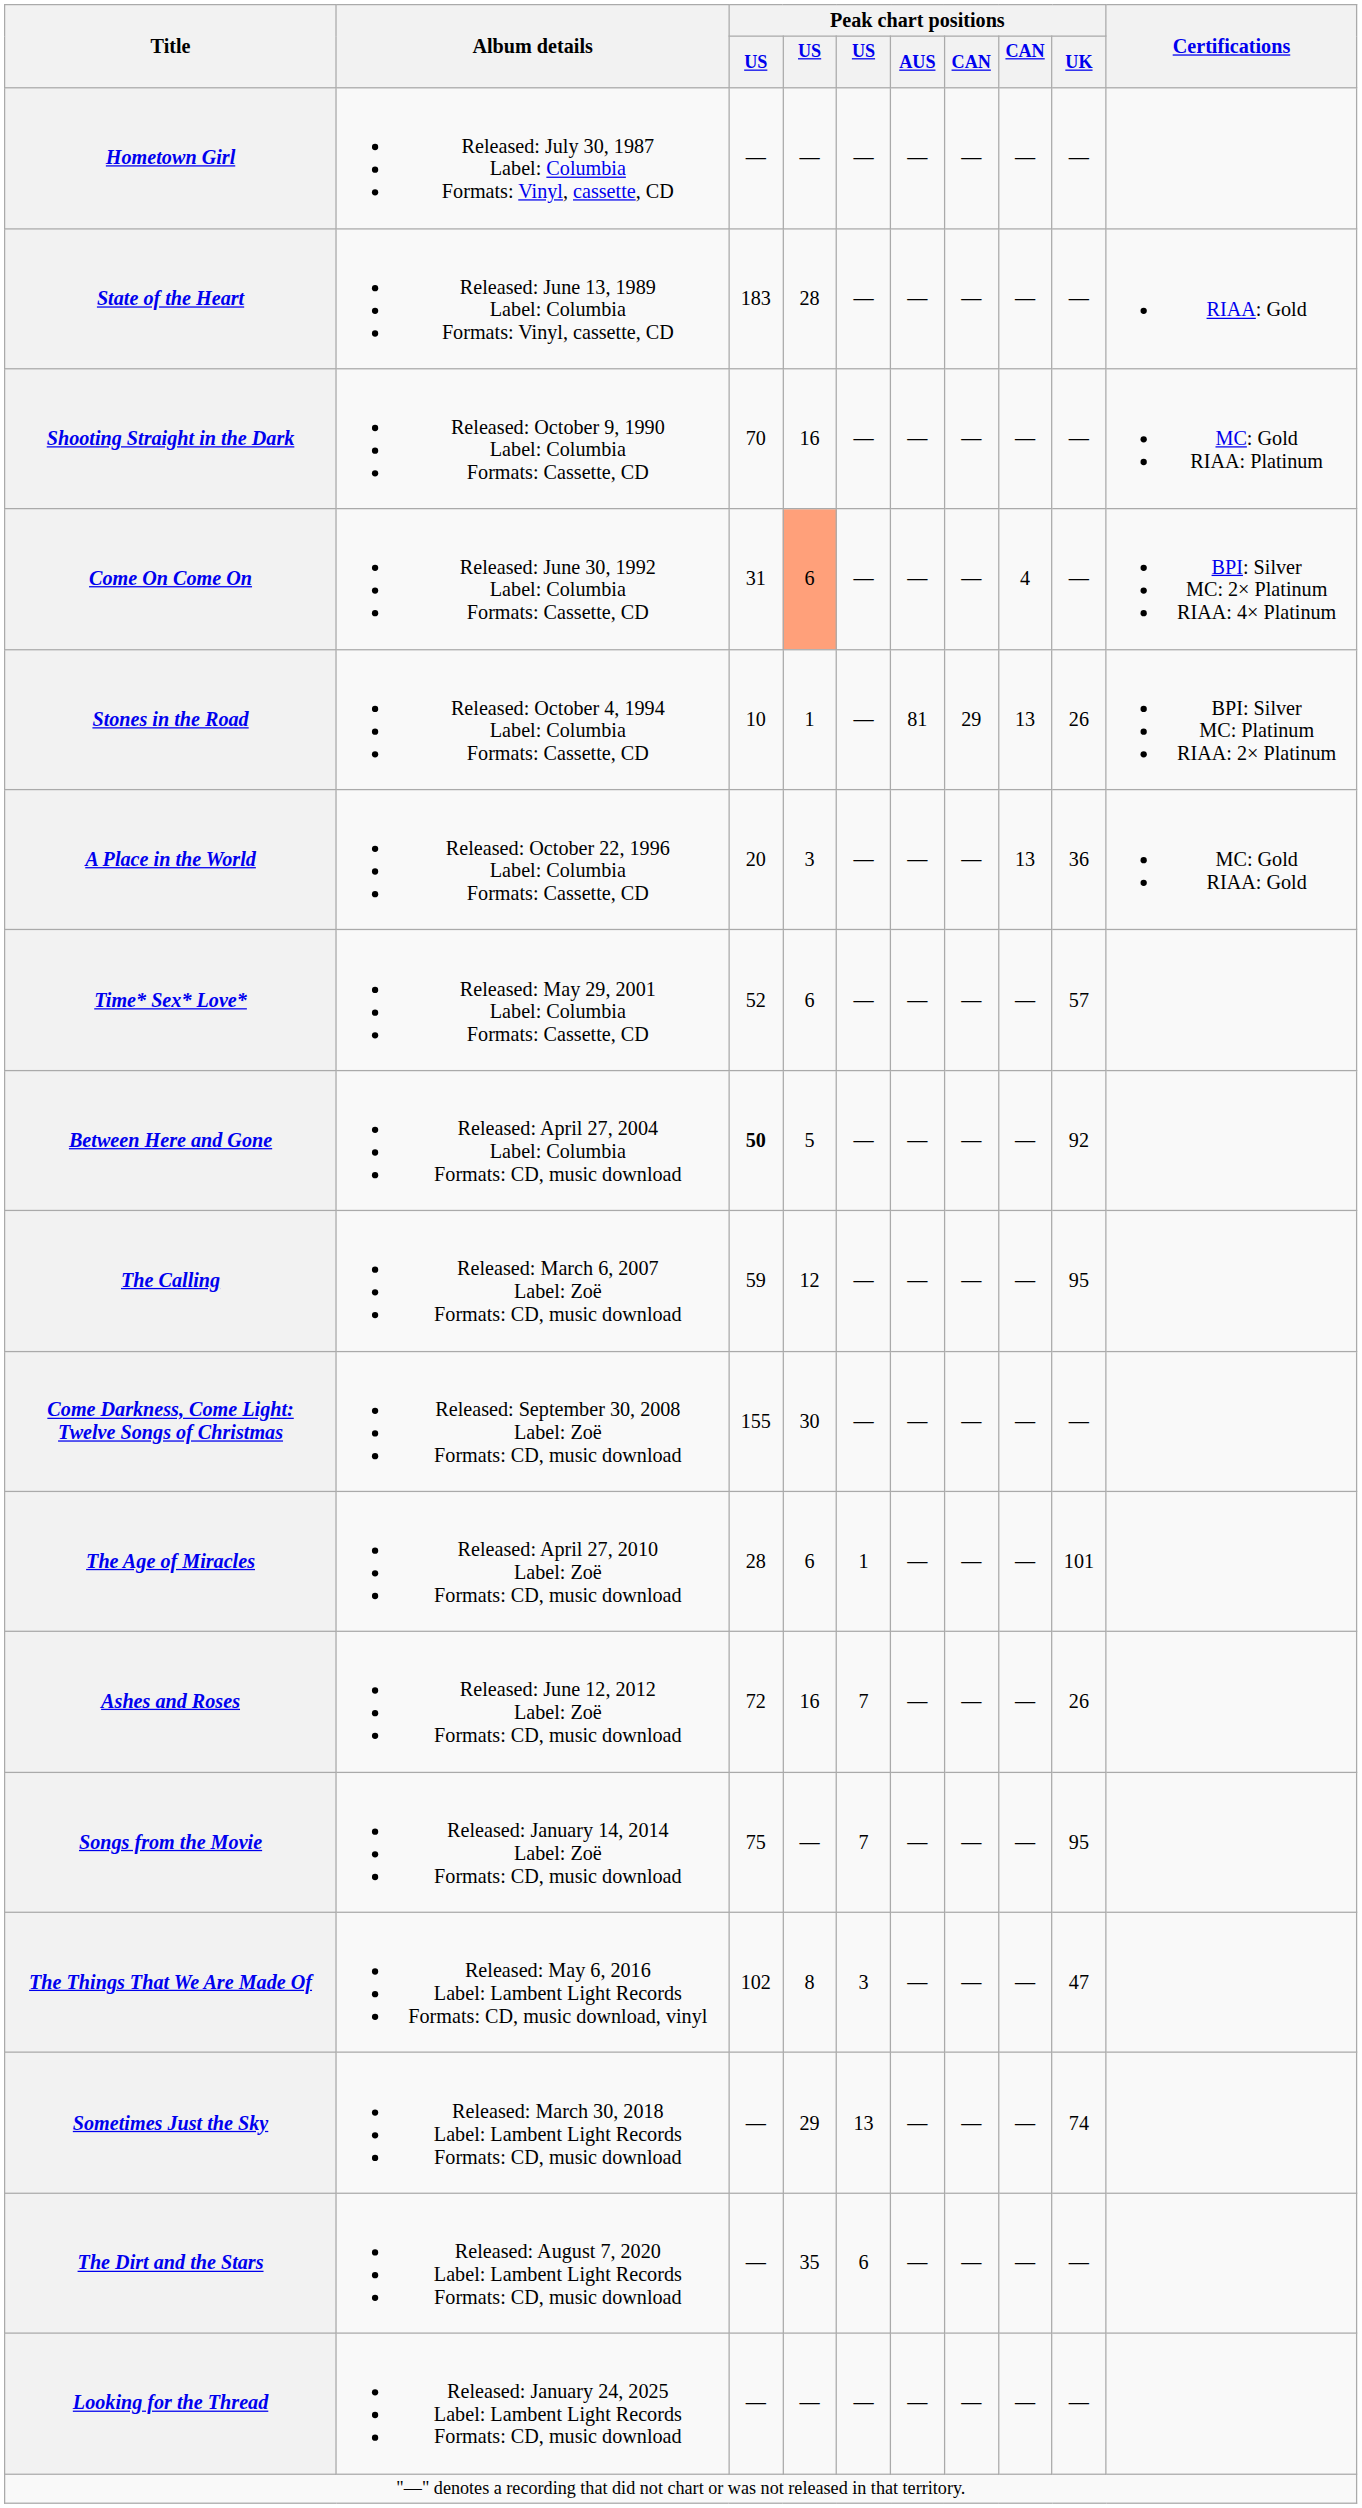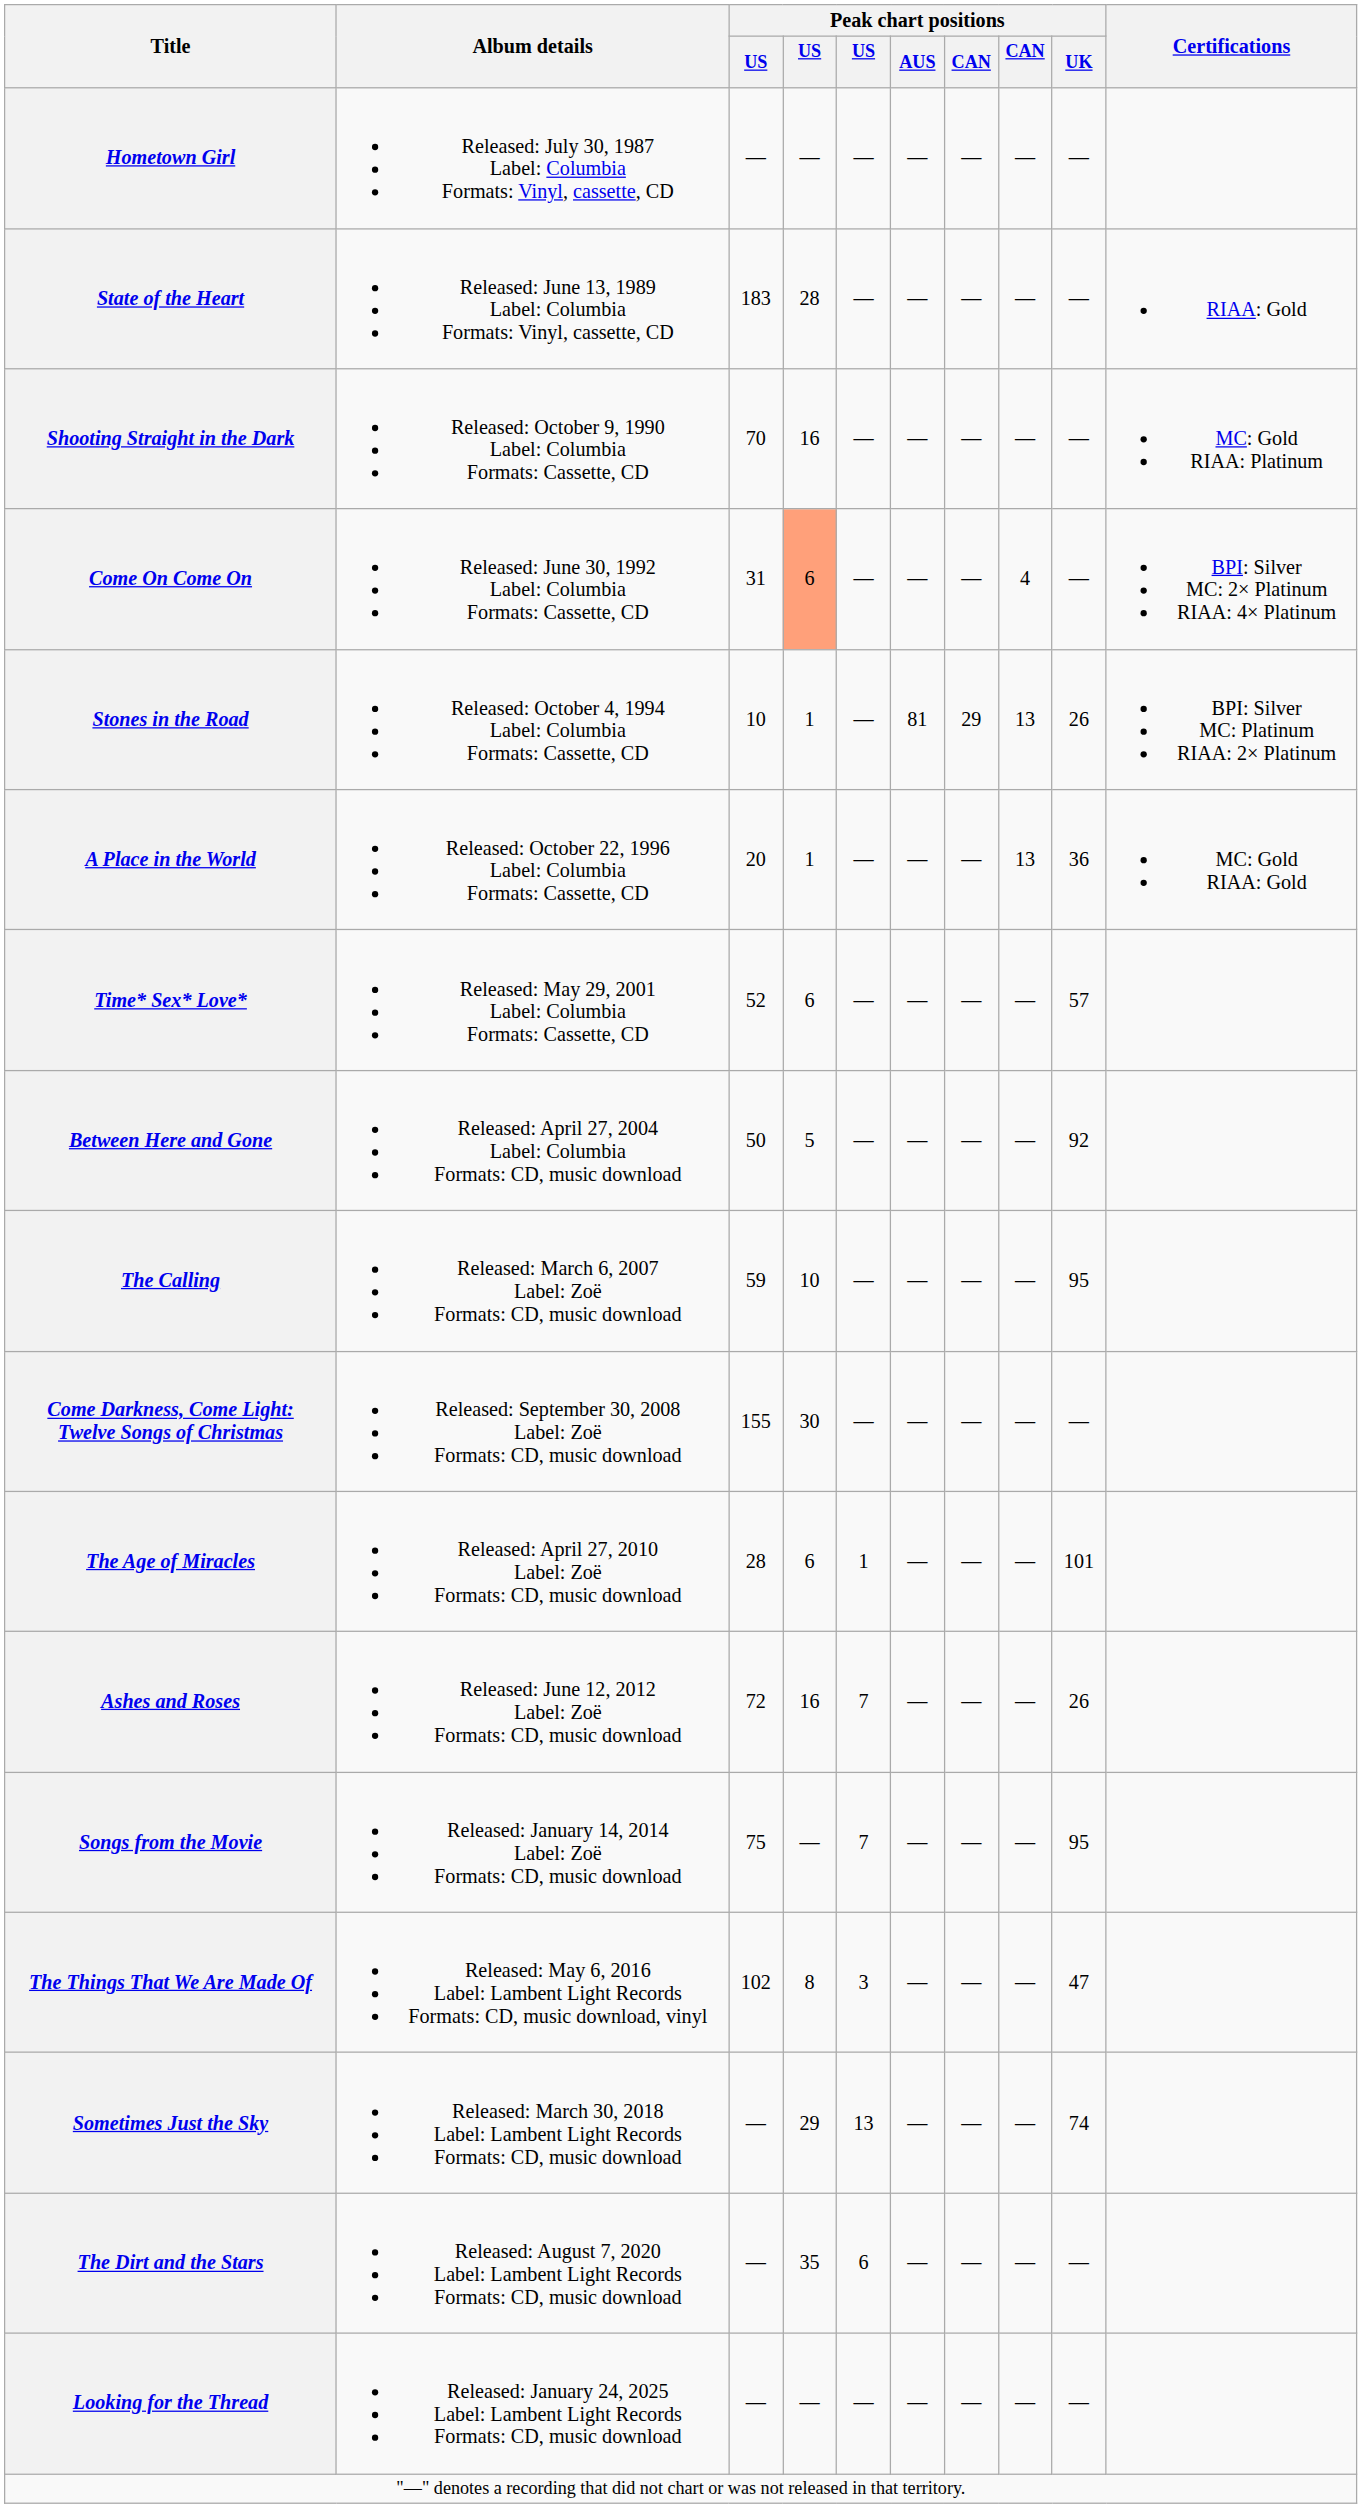A Place in the World | column 4: 3 -> 1
Between Here and Gone | column 3: bold -> normal
The Calling | column 4: 12 -> 10
